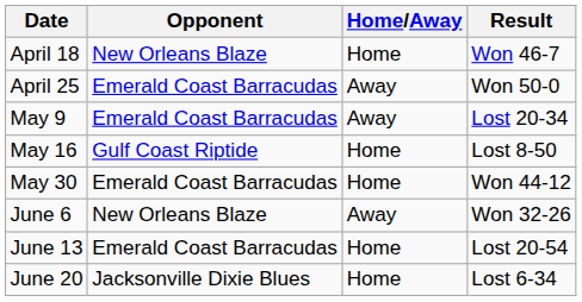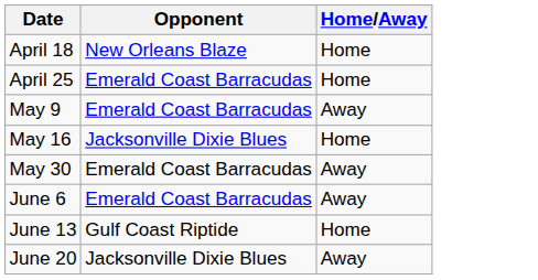- column: Result | Won 46-7 | Won 50-0 | Lost 20-34 | Lost 8-50 | Won 44-12 | Won 32-26 | Lost 20-54 | Lost 6-34
April 25 | Home/Away: Away -> Home
May 16 | Opponent: Gulf Coast Riptide -> Jacksonville Dixie Blues
May 30 | Home/Away: Home -> Away
June 6 | Opponent: New Orleans Blaze -> Emerald Coast Barracudas
June 13 | Opponent: Emerald Coast Barracudas -> Gulf Coast Riptide
June 20 | Home/Away: Home -> Away
